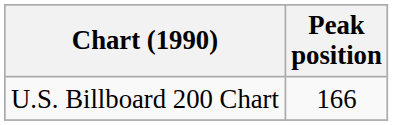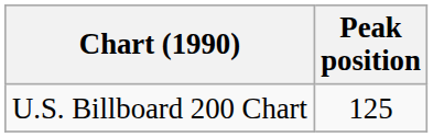U.S. Billboard 200 Chart | Peak position: 166 -> 125
